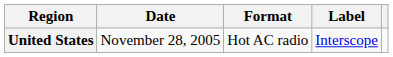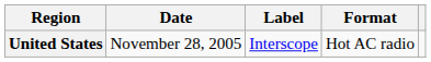columns swapped: Format <-> Label
